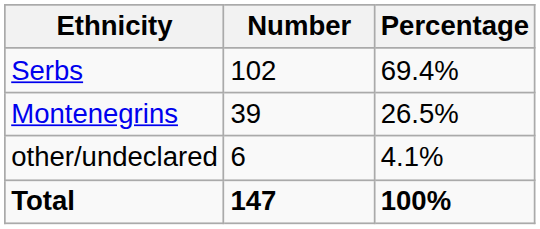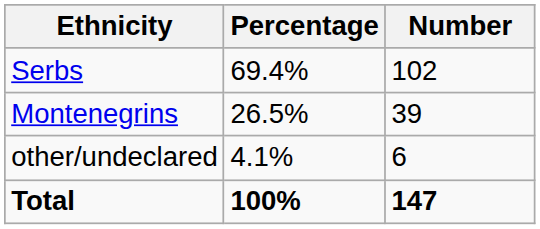columns swapped: Number <-> Percentage
